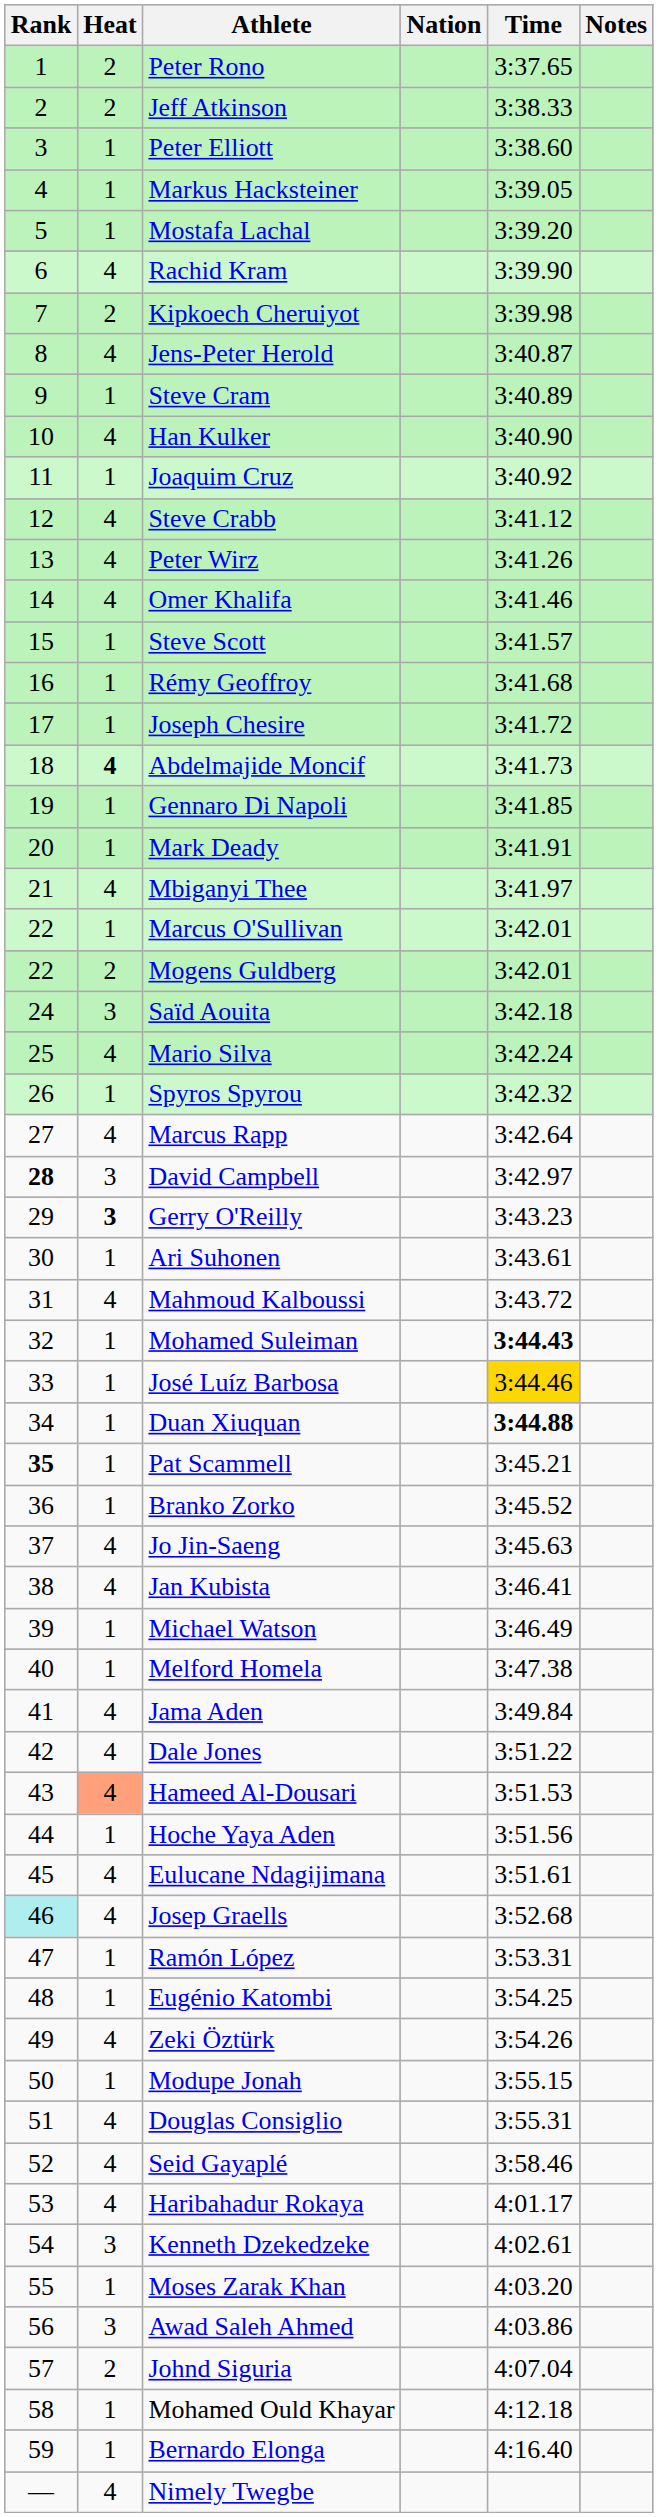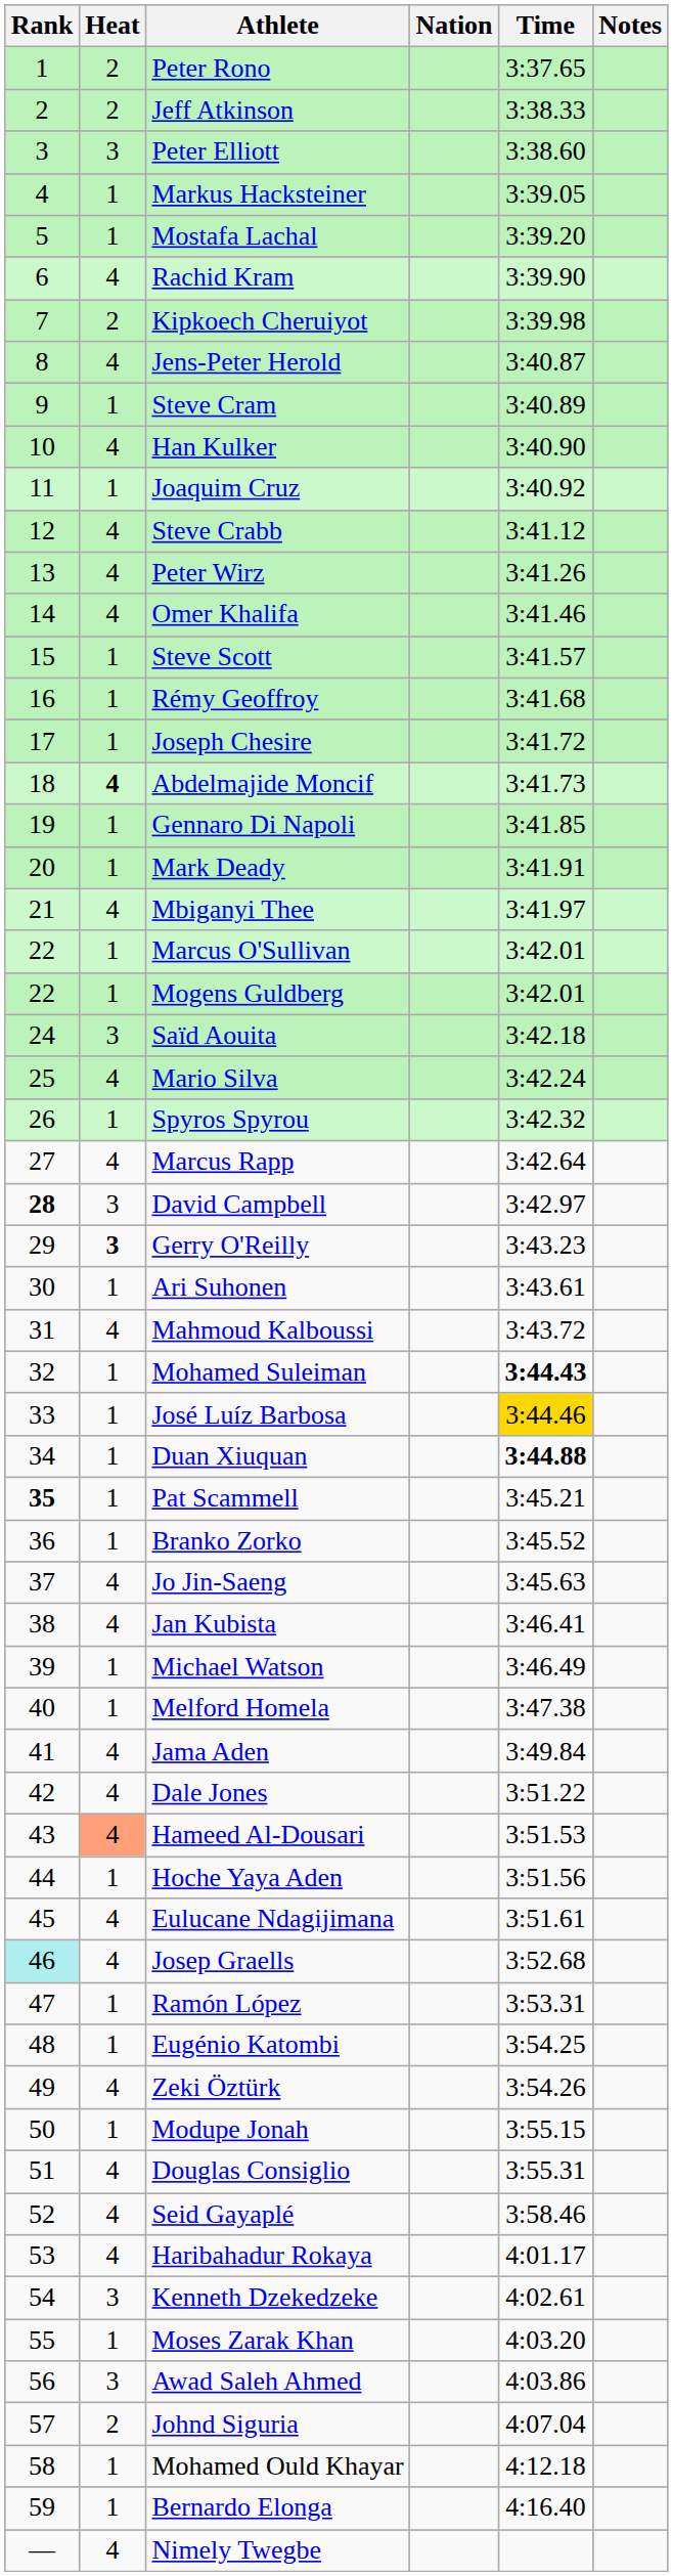Peter Elliott | Heat: 1 -> 3
Mogens Guldberg | Heat: 2 -> 1
